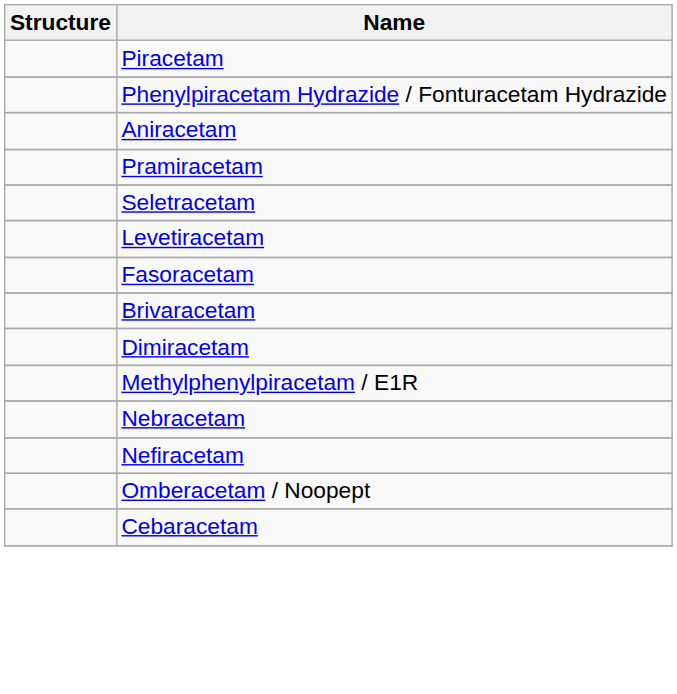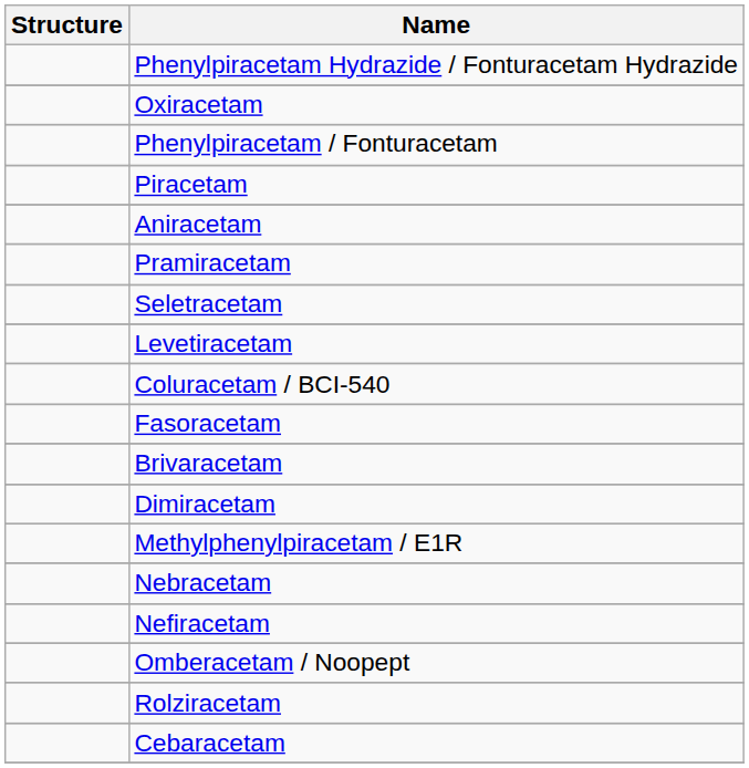rows swapped: Piracetam <-> Phenylpiracetam Hydrazide / Fonturacetam Hydrazide
+ row: Oxiracetam
+ row: Phenylpiracetam / Fonturacetam
+ row: Coluracetam / BCI-540
+ row: Rolziracetam
